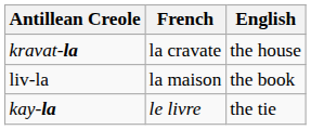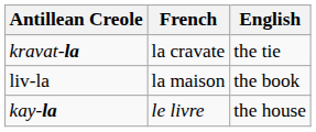kravat-la | English: the house -> the tie
kay-la | English: the tie -> the house
